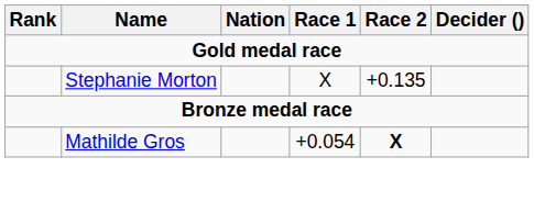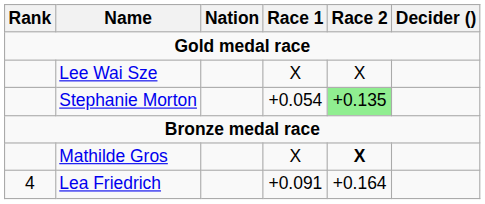+ row: Lee Wai Sze | X | X
Stephanie Morton | Race 1: X -> +0.054
Stephanie Morton | Race 2: no background -> lightgreen background
Mathilde Gros | Race 1: +0.054 -> X
+ row: 4 | Lea Friedrich | +0.091 | +0.164
